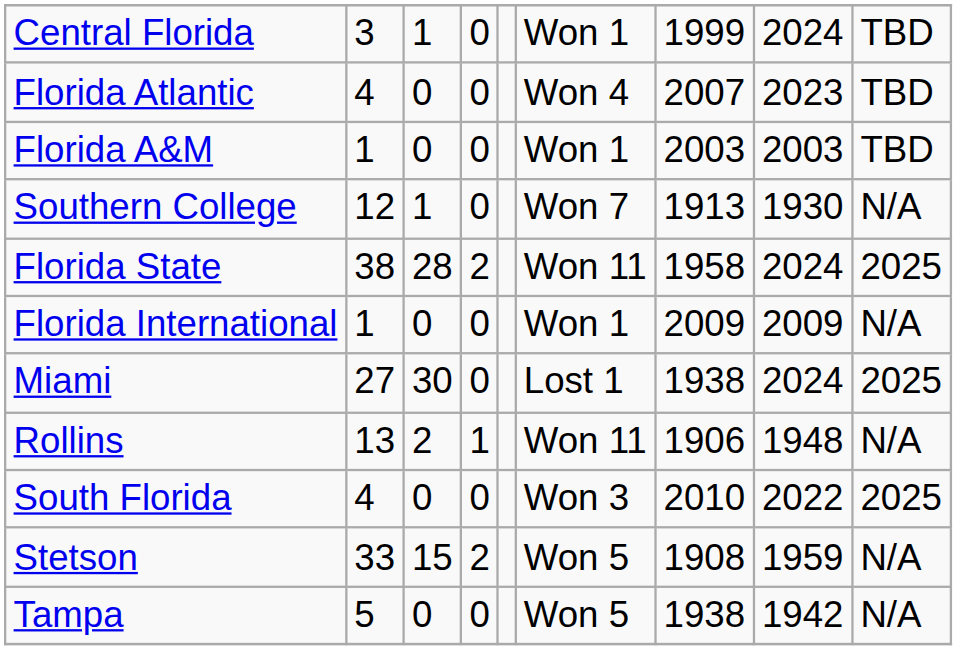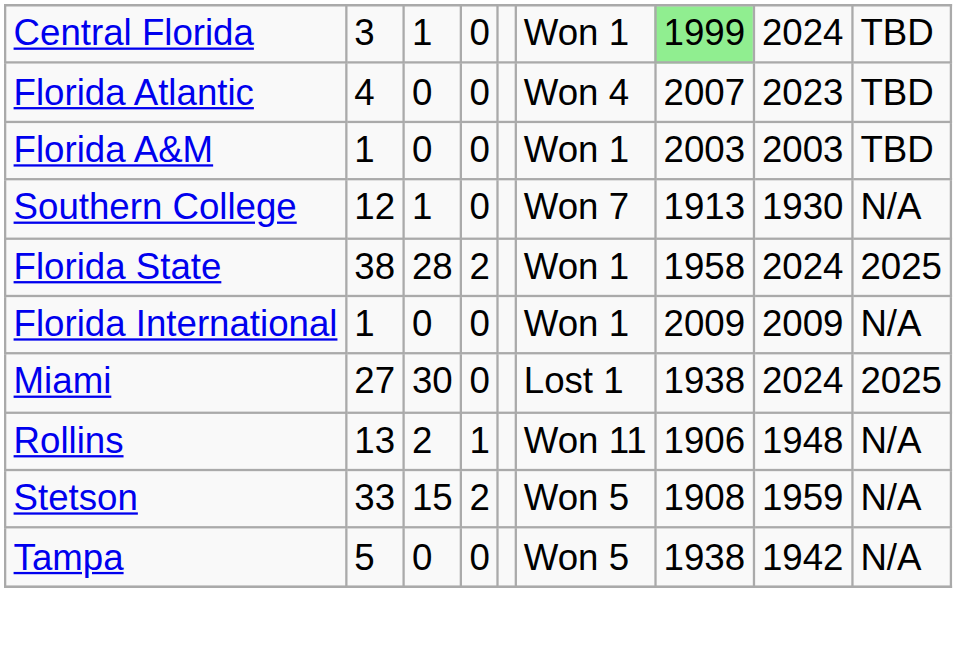Central Florida | column 7: no background -> lightgreen background
Florida State | column 6: Won 11 -> Won 1
- row: South Florida | 4 | 0 | 0 | Won 3 | 2010 | 2022 | 2025
